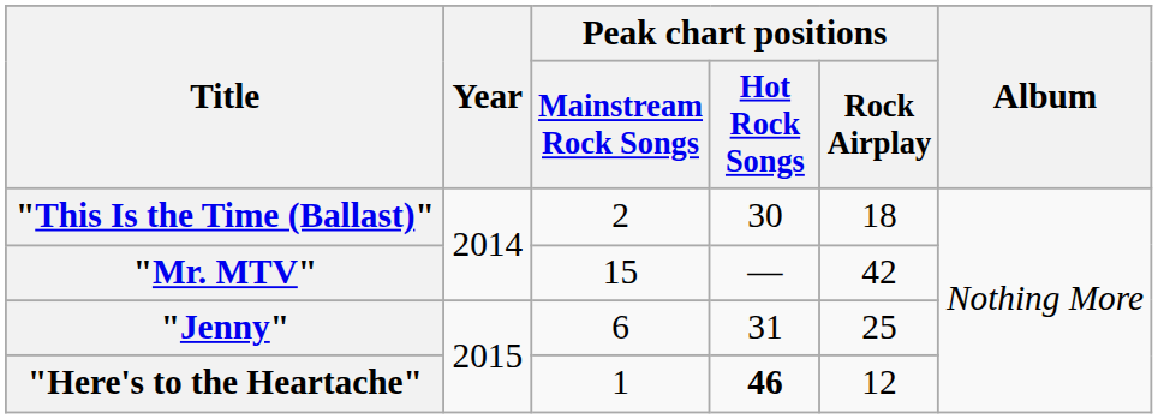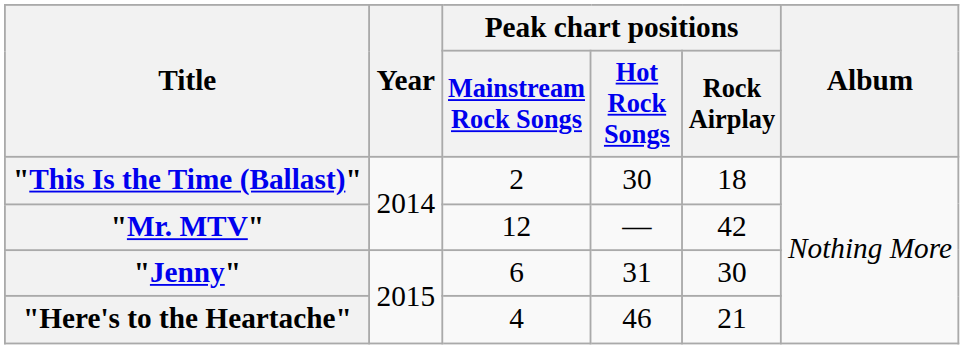"Mr. MTV" | Peak chart positions / Mainstream Rock Songs: 15 -> 12
"Jenny" | Peak chart positions / Rock Airplay: 25 -> 30
"Here's to the Heartache" | Peak chart positions / Mainstream Rock Songs: 1 -> 4
"Here's to the Heartache" | Peak chart positions / Hot Rock Songs: bold -> normal
"Here's to the Heartache" | Peak chart positions / Rock Airplay: 12 -> 21
